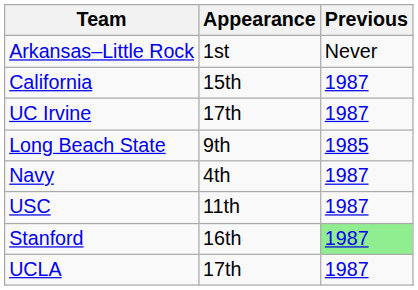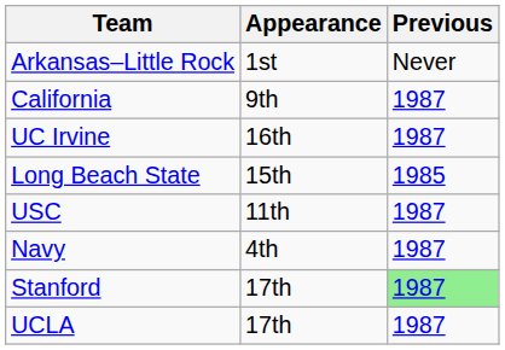California | Appearance: 15th -> 9th
UC Irvine | Appearance: 17th -> 16th
Long Beach State | Appearance: 9th -> 15th
rows swapped: Navy <-> USC
Stanford | Appearance: 16th -> 17th
